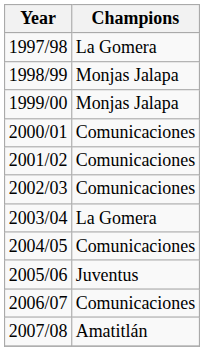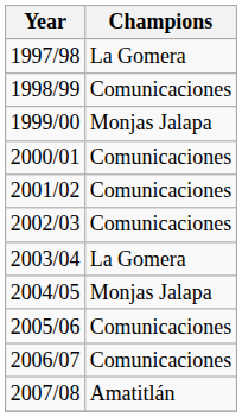1998/99 | Champions: Monjas Jalapa -> Comunicaciones
2004/05 | Champions: Comunicaciones -> Monjas Jalapa
2005/06 | Champions: Juventus -> Comunicaciones
